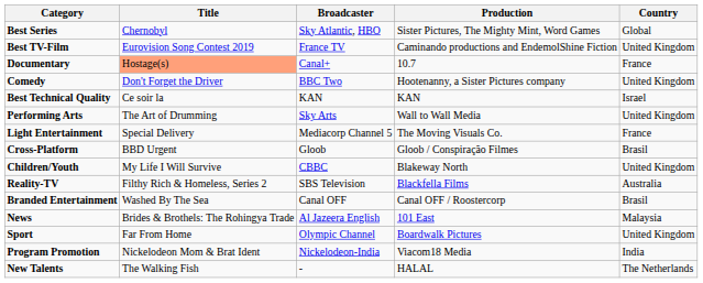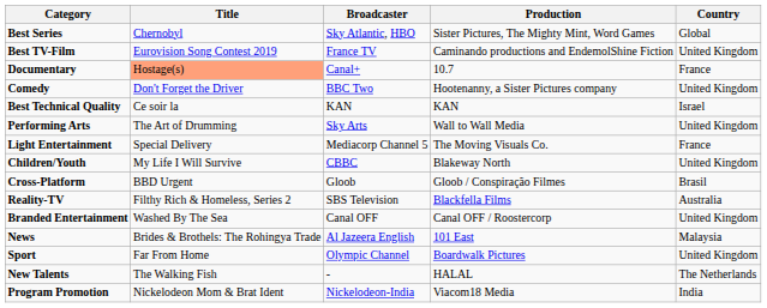rows swapped: Cross-Platform <-> Children/Youth
Branded Entertainment | Country: Brasil -> United Kingdom
rows swapped: Program Promotion <-> New Talents
